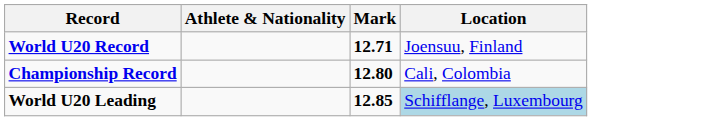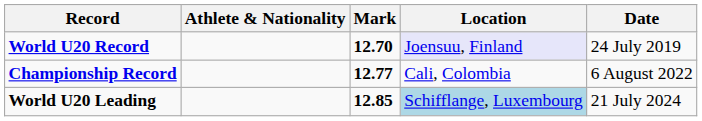+ column: Date | 24 July 2019 | 6 August 2022 | 21 July 2024
World U20 Record | Mark: 12.71 -> 12.70
World U20 Record | Location: no background -> lavender background
Championship Record | Mark: 12.80 -> 12.77
